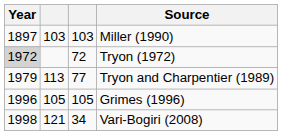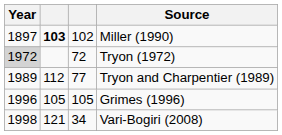Miller (1990) | column 2: normal -> bold
Miller (1990) | column 3: 103 -> 102
Tryon and Charpentier (1989) | Year: 1979 -> 1989
Tryon and Charpentier (1989) | column 2: 113 -> 112
